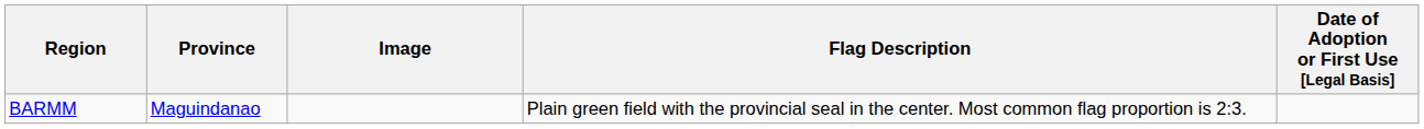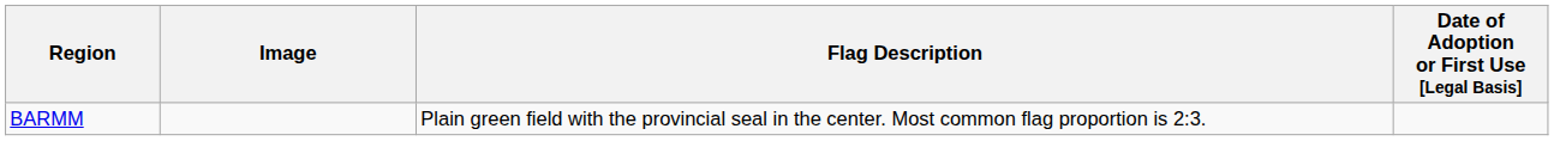- column: Province | Maguindanao
